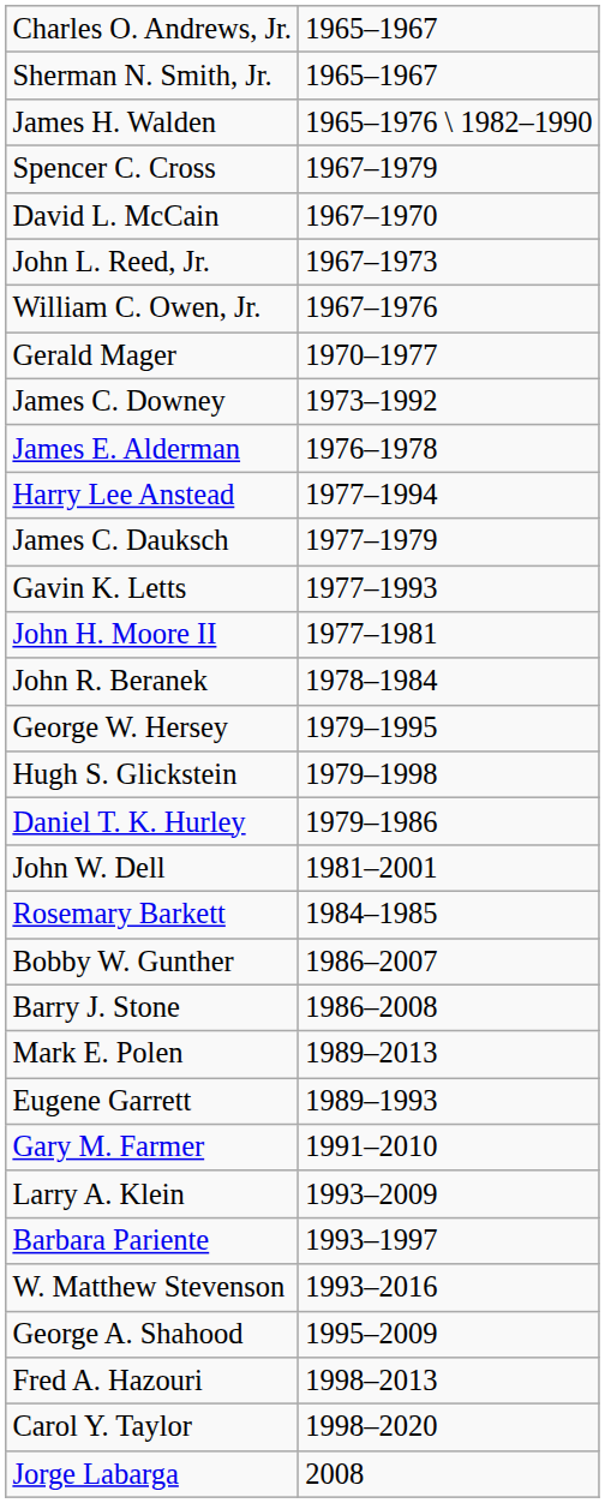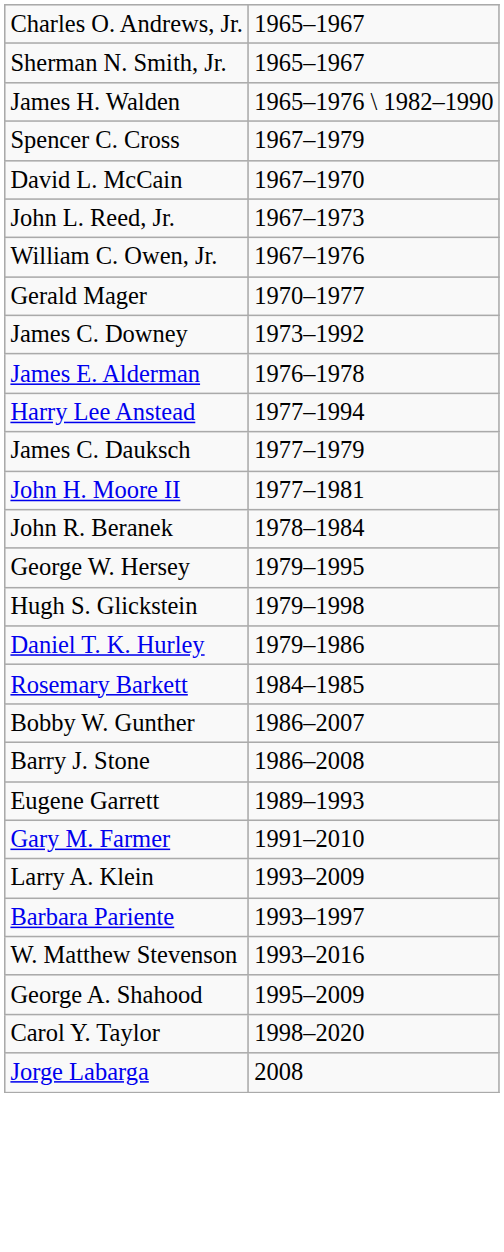- row: Gavin K. Letts | 1977–1993
- row: John W. Dell | 1981–2001
- row: Mark E. Polen | 1989–2013
- row: Fred A. Hazouri | 1998–2013
